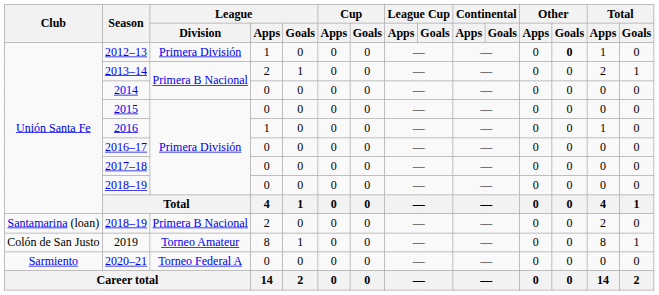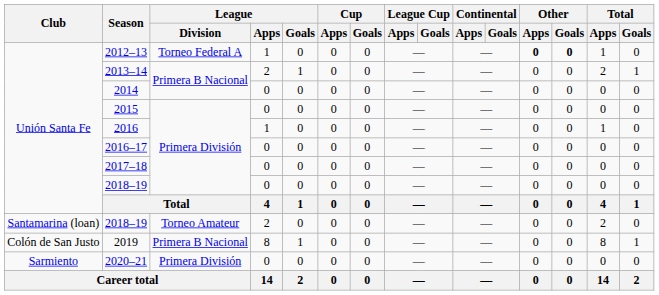2012–13 | League / Division: Primera División -> Torneo Federal A
2012–13 | Other / Apps: normal -> bold
Santamarina (loan) / 2018–19 | League / Division: Primera B Nacional -> Torneo Amateur
2019 | League / Division: Torneo Amateur -> Primera B Nacional
2020–21 | League / Division: Torneo Federal A -> Primera División
